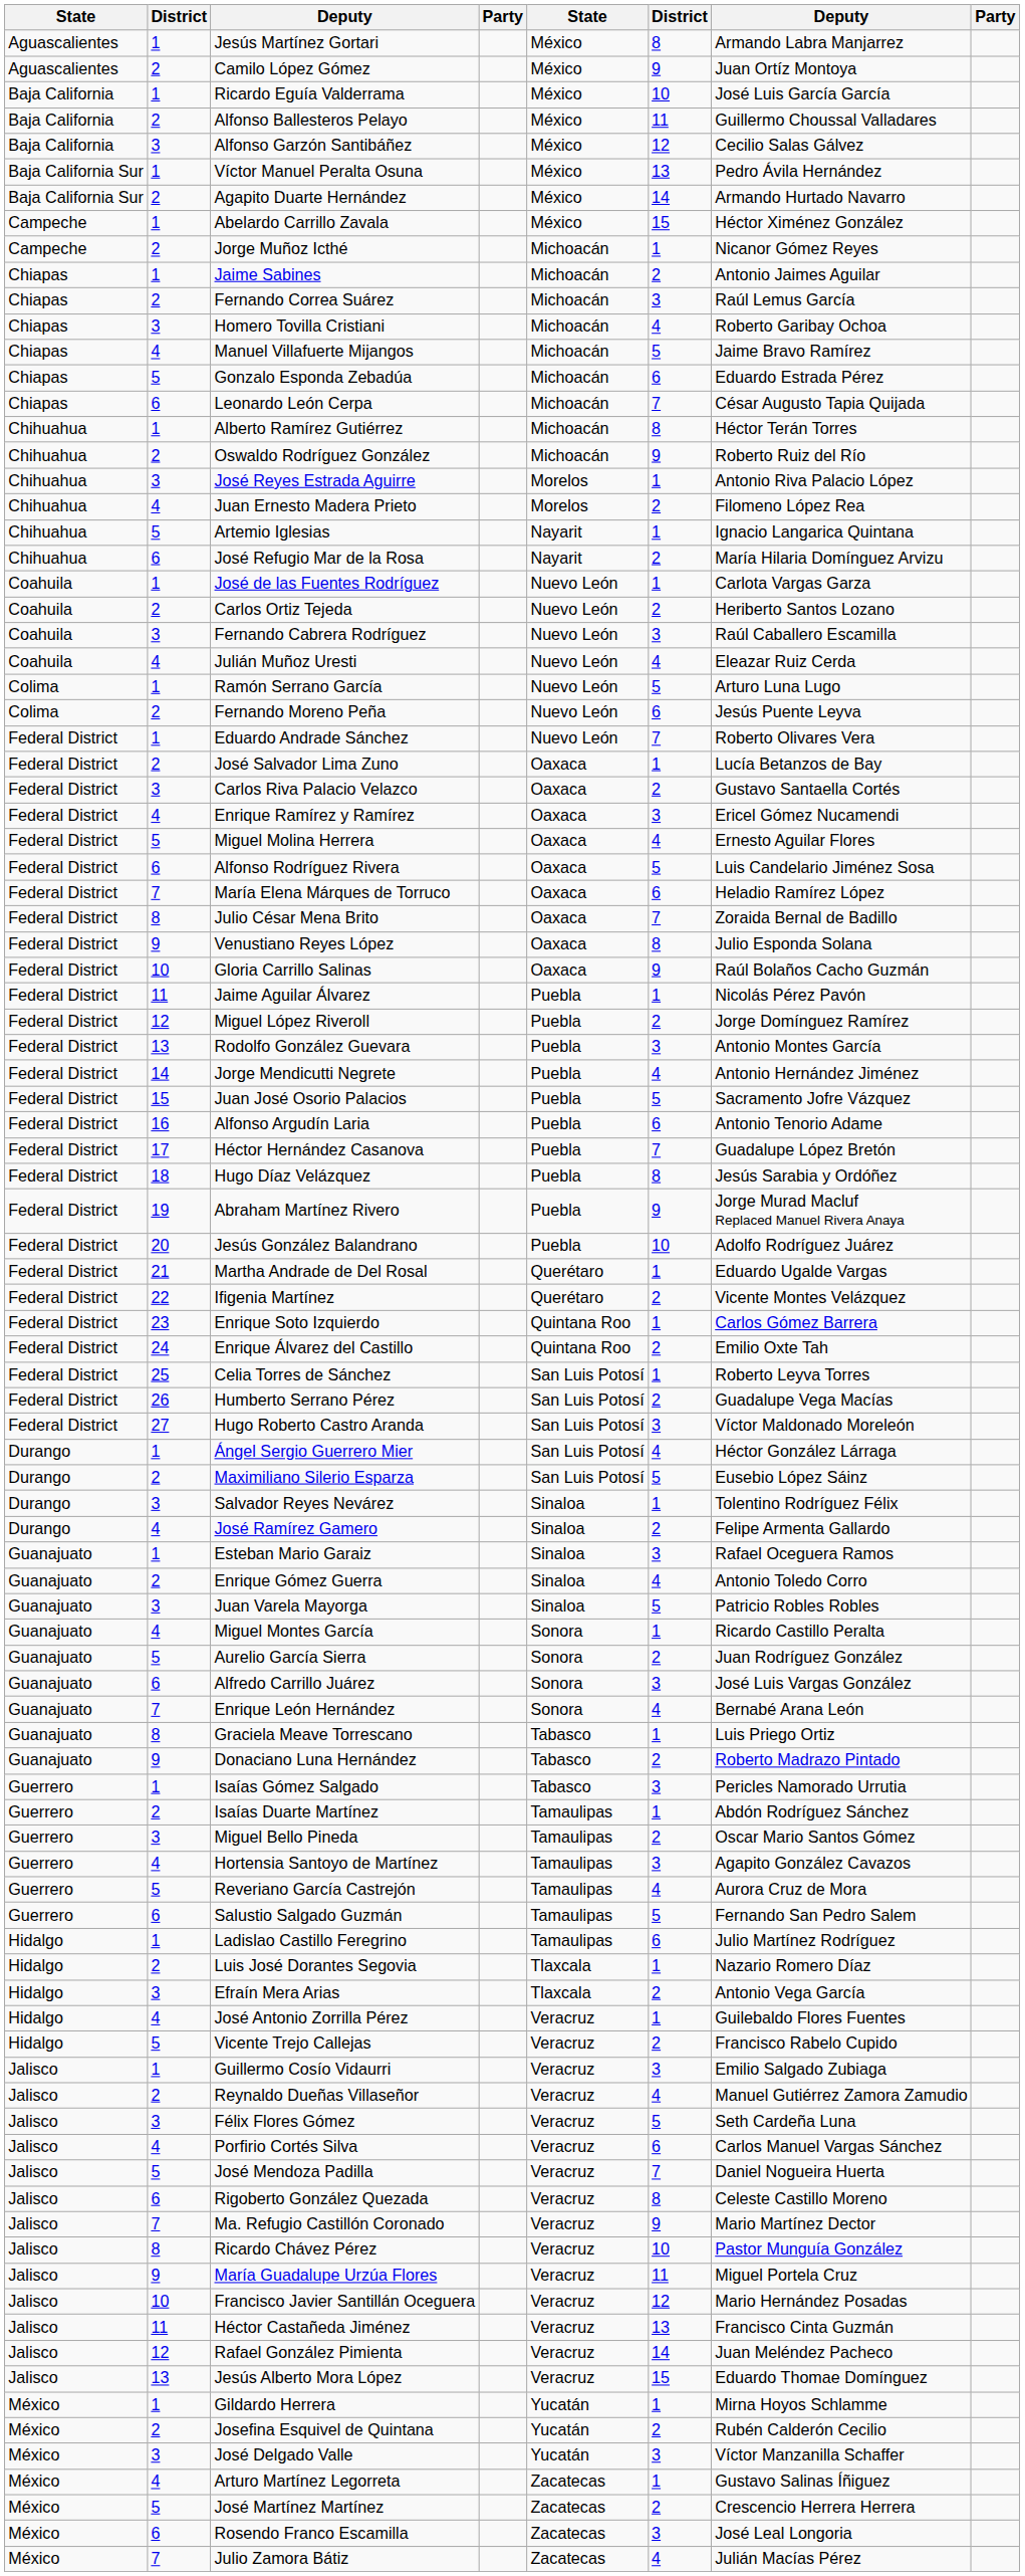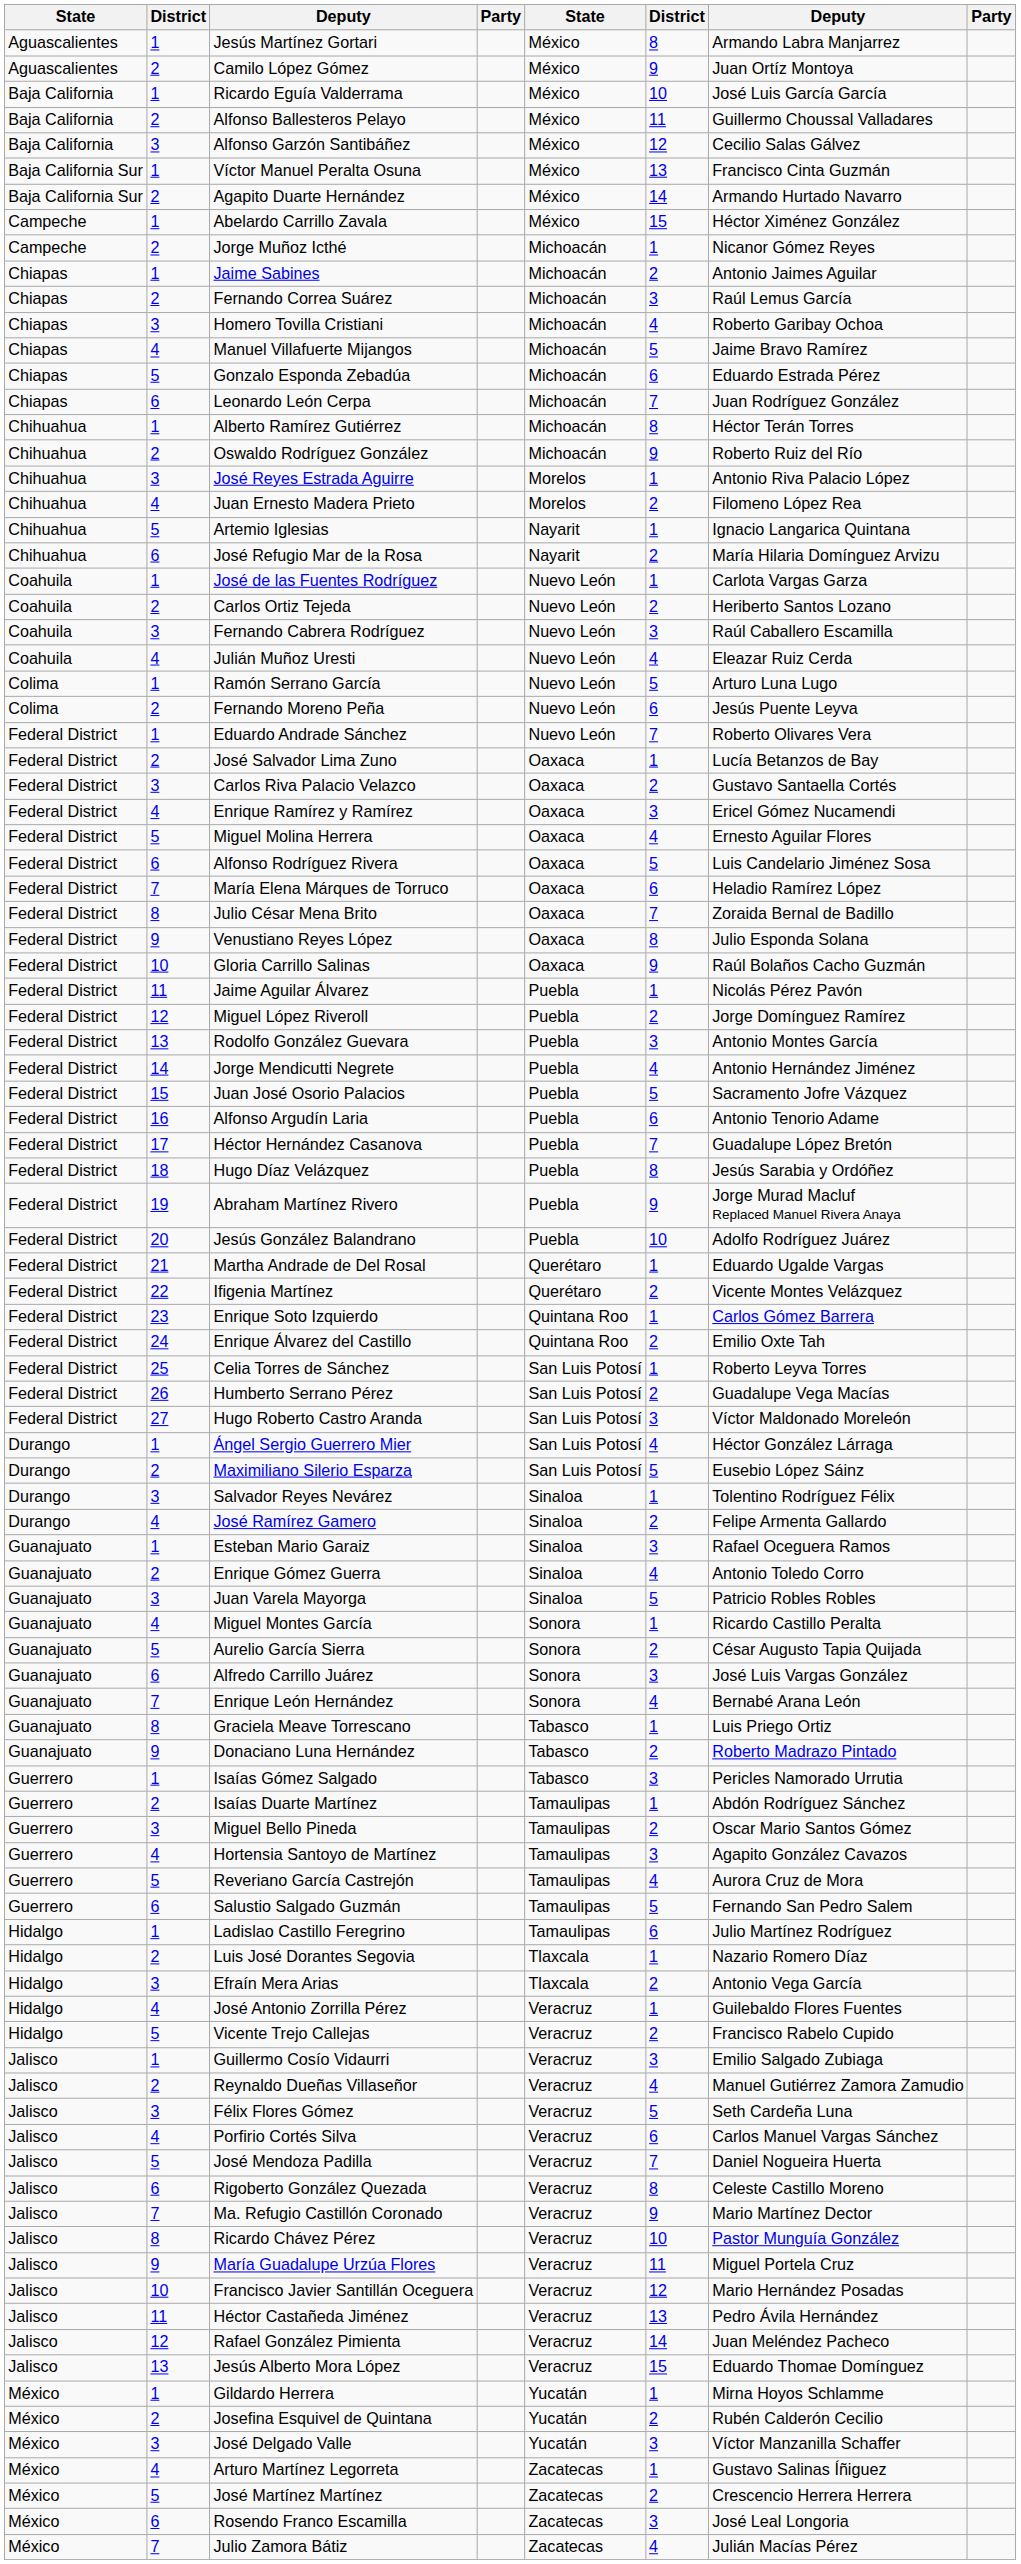Víctor Manuel Peralta Osuna | column 7: Pedro Ávila Hernández -> Francisco Cinta Guzmán
Leonardo León Cerpa | column 7: César Augusto Tapia Quijada -> Juan Rodríguez González
Aurelio García Sierra | column 7: Juan Rodríguez González -> César Augusto Tapia Quijada
Héctor Castañeda Jiménez | column 7: Francisco Cinta Guzmán -> Pedro Ávila Hernández
